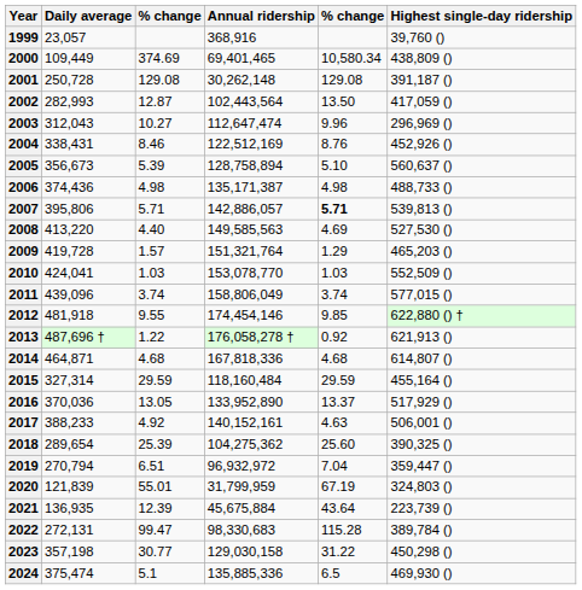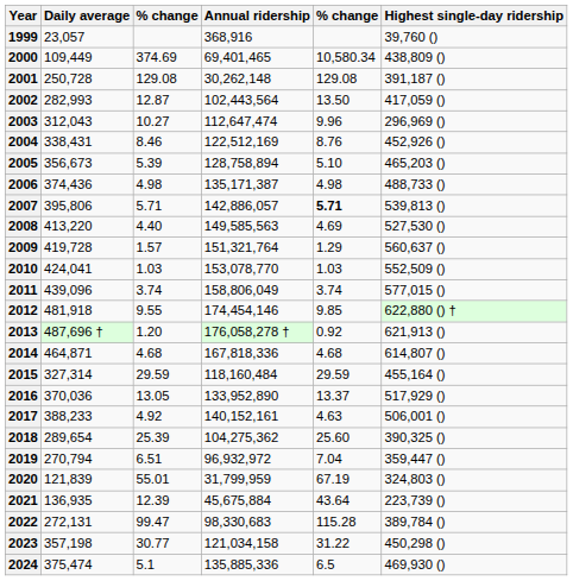2005 | Highest single-day ridership: 560,637 () -> 465,203 ()
2009 | Highest single-day ridership: 465,203 () -> 560,637 ()
2013 | column 3: 1.22 -> 1.20
2023 | Annual ridership: 129,030,158 -> 121,034,158
